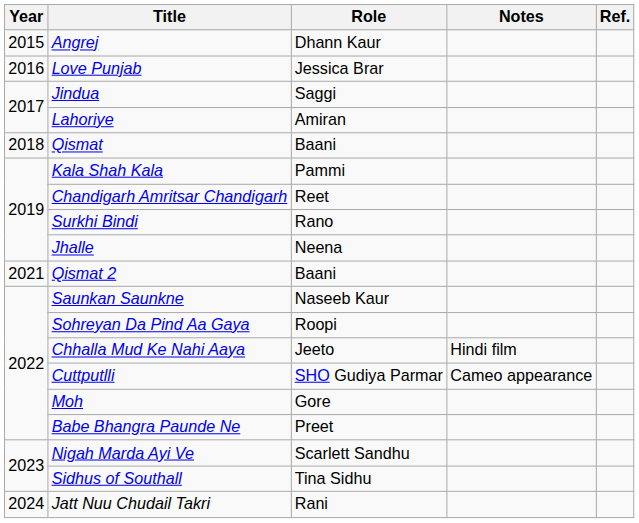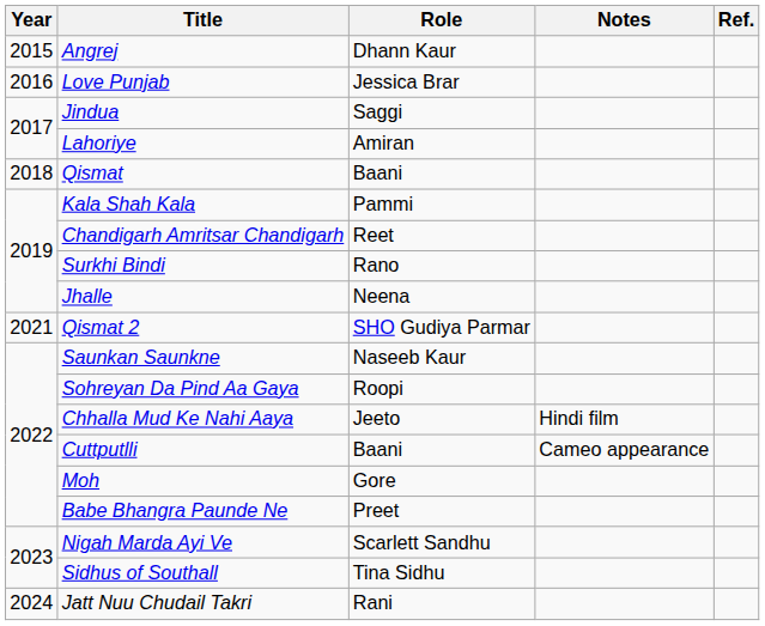Qismat 2 | Role: Baani -> SHO Gudiya Parmar
Cuttputlli | Role: SHO Gudiya Parmar -> Baani
